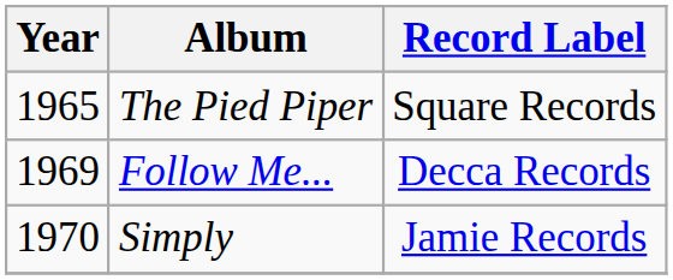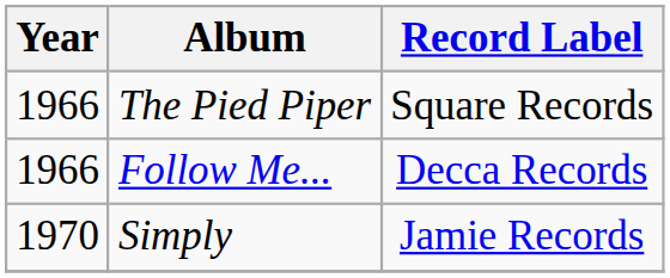The Pied Piper | Year: 1965 -> 1966
Follow Me... | Year: 1969 -> 1966
